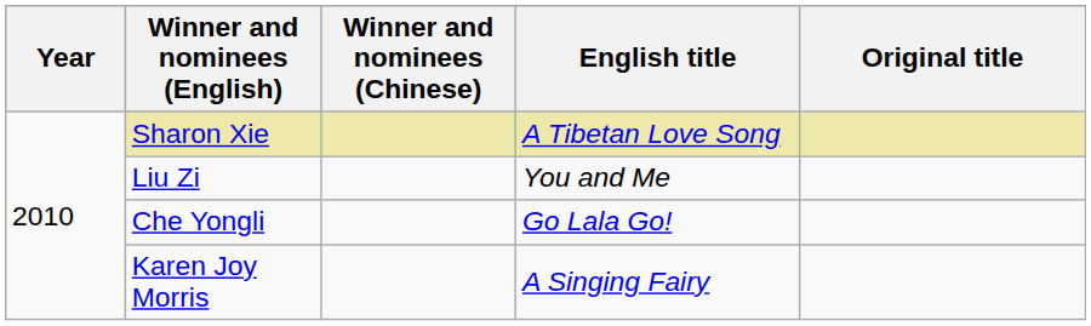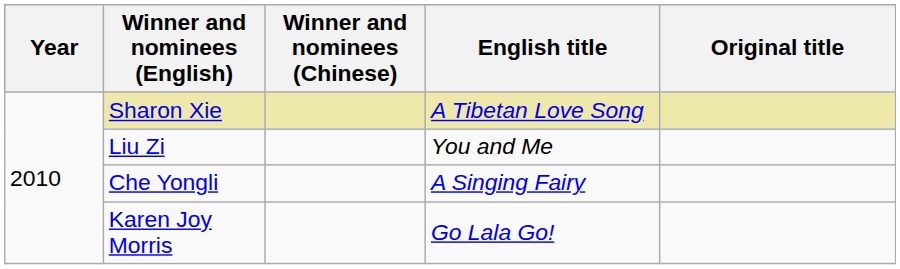Che Yongli | English title: Go Lala Go! -> A Singing Fairy
Karen Joy Morris | English title: A Singing Fairy -> Go Lala Go!
